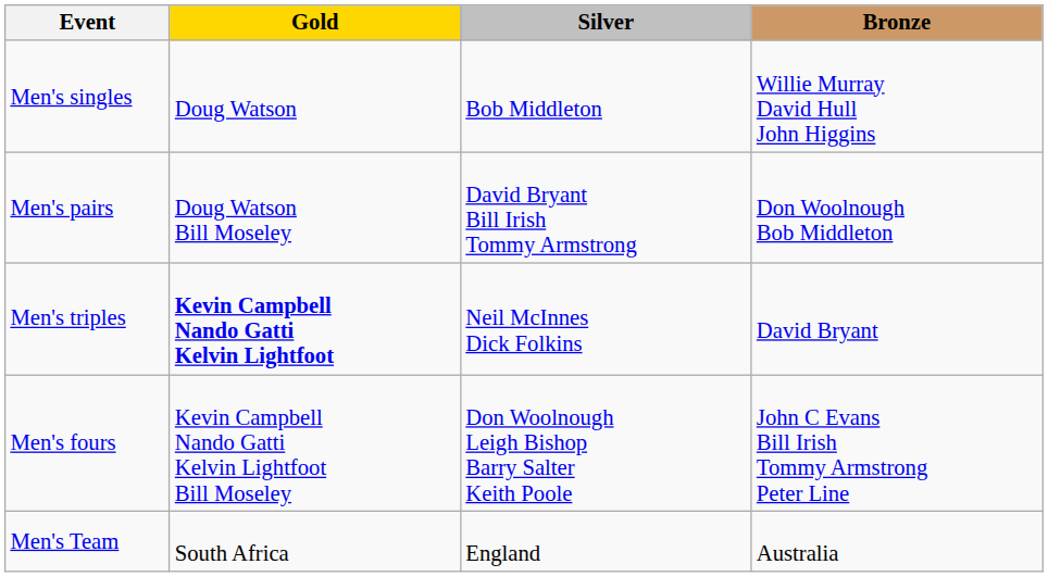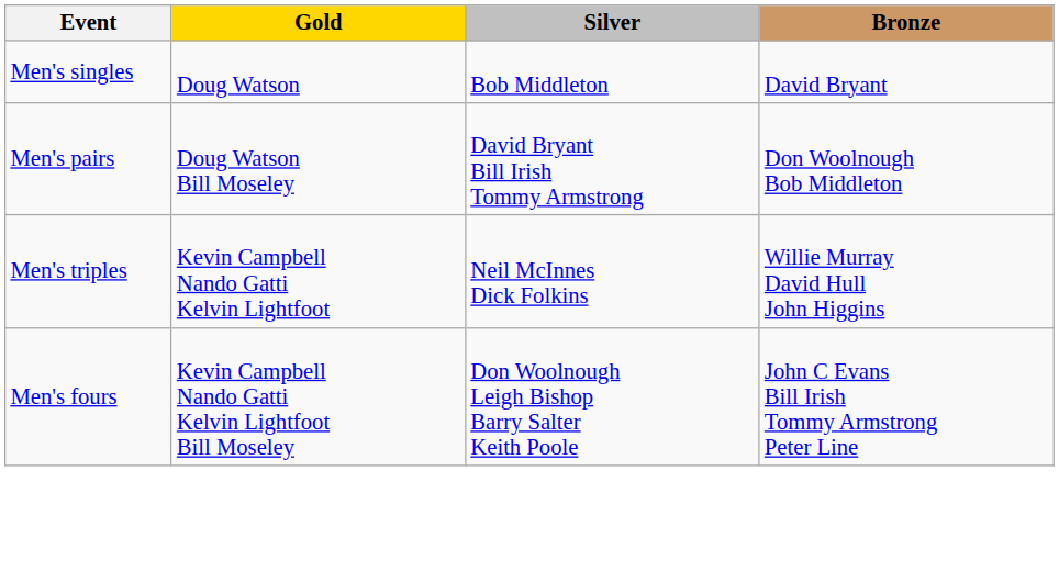Men's singles | Bronze: Willie Murray David Hull John Higgins -> David Bryant
Men's triples | Gold: bold -> normal
Men's triples | Bronze: David Bryant -> Willie Murray David Hull John Higgins
- row: Men's Team | South Africa | England | Australia
